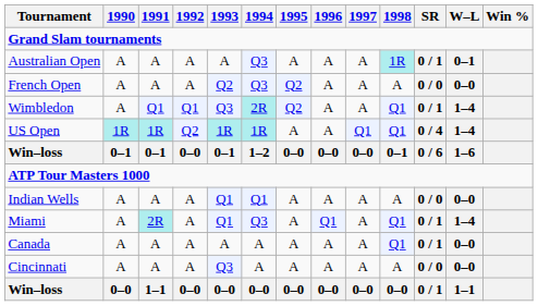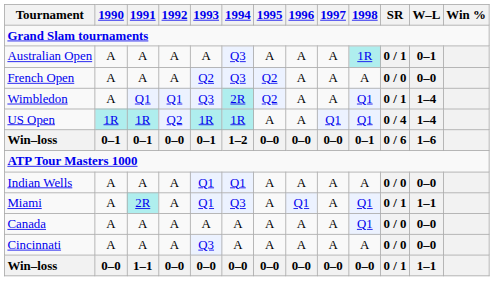Miami | W–L: 1–4 -> 1–1
Canada | SR: 0 / 1 -> 0 / 0
